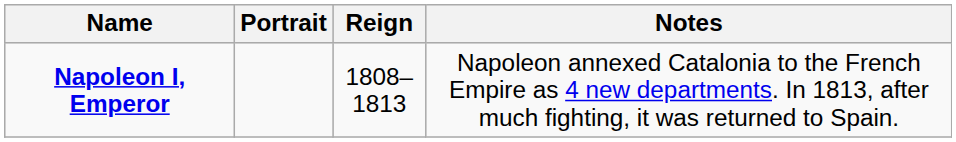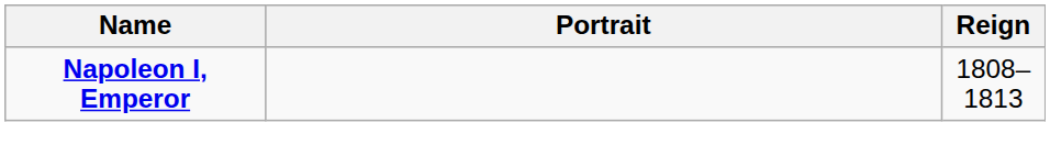- column: Notes | Napoleon annexed Catalonia to the French Empire as 4 new departments. In 1813, after much fighting, it was returned to Spain.
